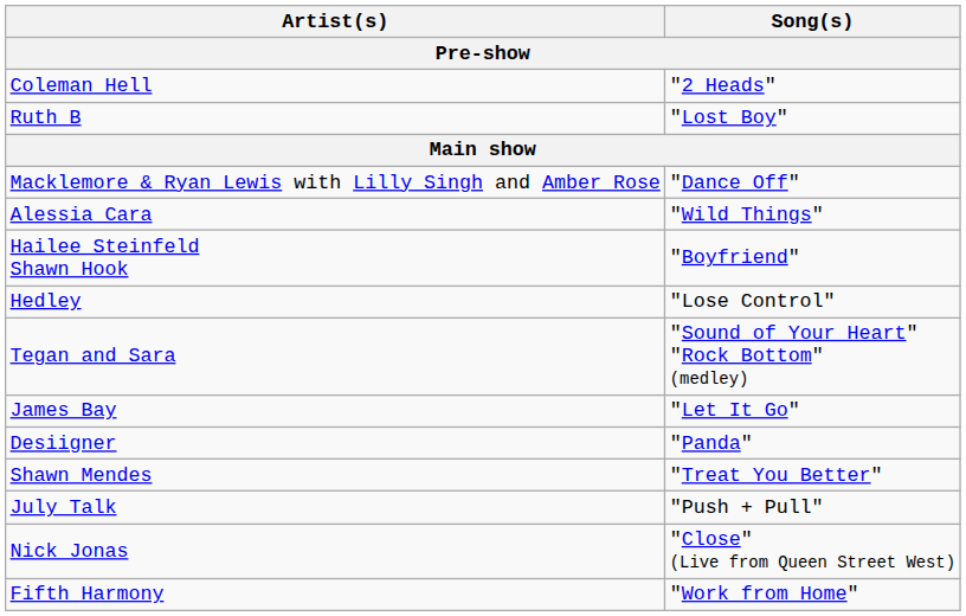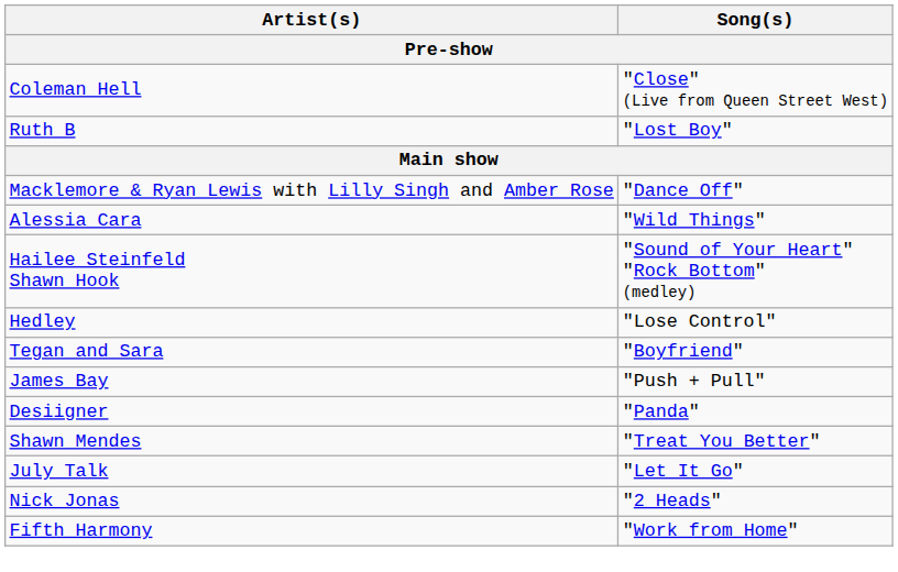Coleman Hell | Song(s): "2 Heads" -> "Close" (Live from Queen Street West)
Hailee Steinfeld Shawn Hook | Song(s): "Boyfriend" -> "Sound of Your Heart" "Rock Bottom" (medley)
Tegan and Sara | Song(s): "Sound of Your Heart" "Rock Bottom" (medley) -> "Boyfriend"
James Bay | Song(s): "Let It Go" -> "Push + Pull"
July Talk | Song(s): "Push + Pull" -> "Let It Go"
Nick Jonas | Song(s): "Close" (Live from Queen Street West) -> "2 Heads"
